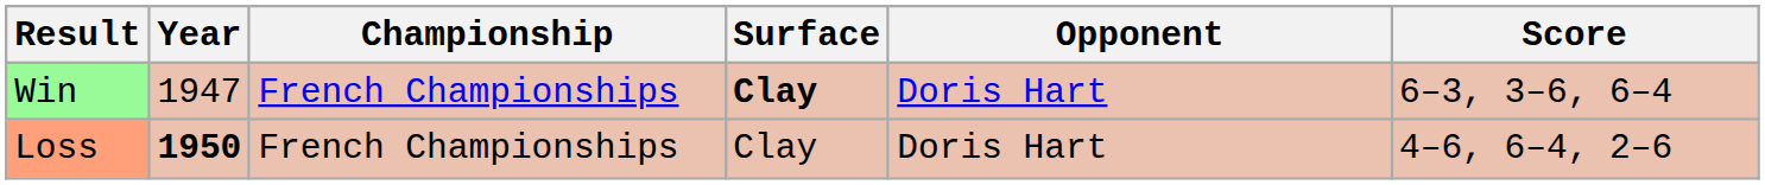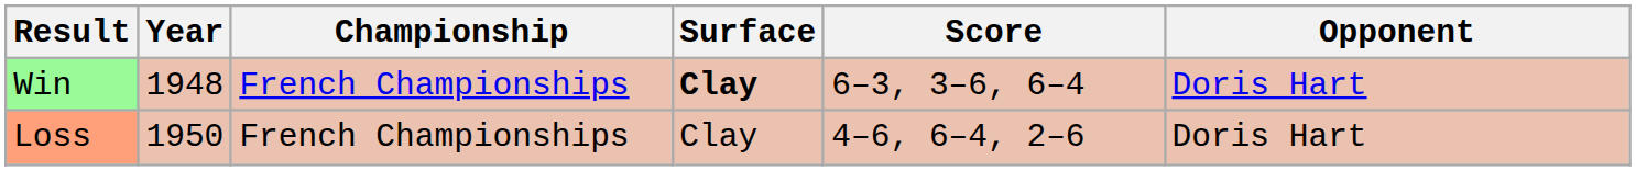columns swapped: Opponent <-> Score
Win | Year: 1947 -> 1948
Loss | Year: bold -> normal
